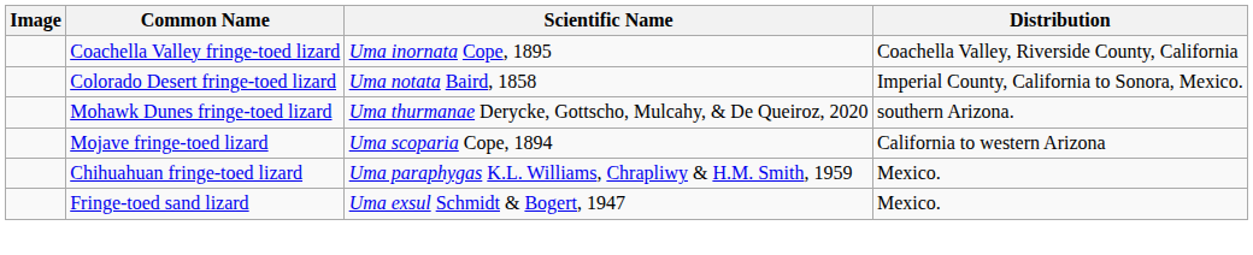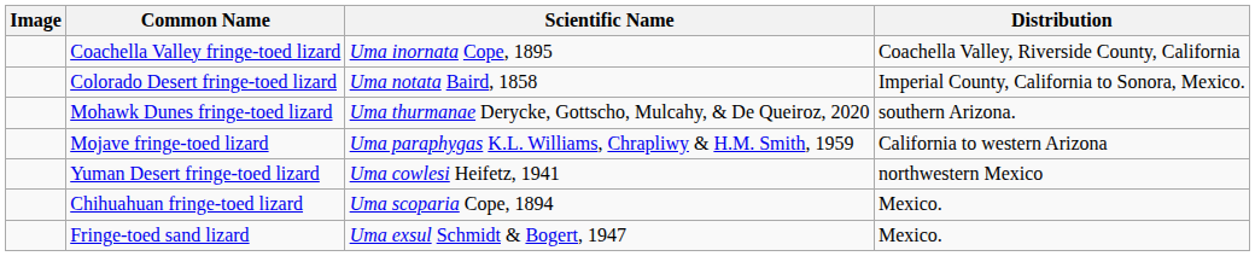Mojave fringe-toed lizard | Scientific Name: Uma scoparia Cope, 1894 -> Uma paraphygas K.L. Williams, Chrapliwy & H.M. Smith, 1959
+ row: Yuman Desert fringe-toed lizard | Uma cowlesi Heifetz, 1941 | northwestern Mexico
Chihuahuan fringe-toed lizard | Scientific Name: Uma paraphygas K.L. Williams, Chrapliwy & H.M. Smith, 1959 -> Uma scoparia Cope, 1894
